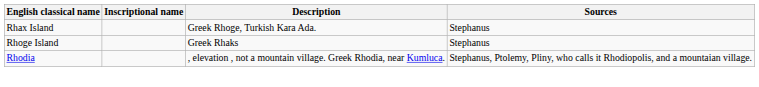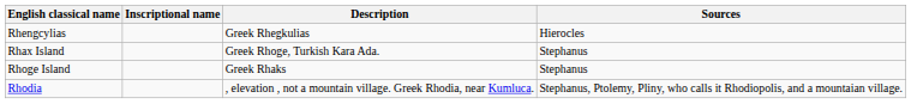+ row: Rhengcylias | Greek Rhegkulias | Hierocles
